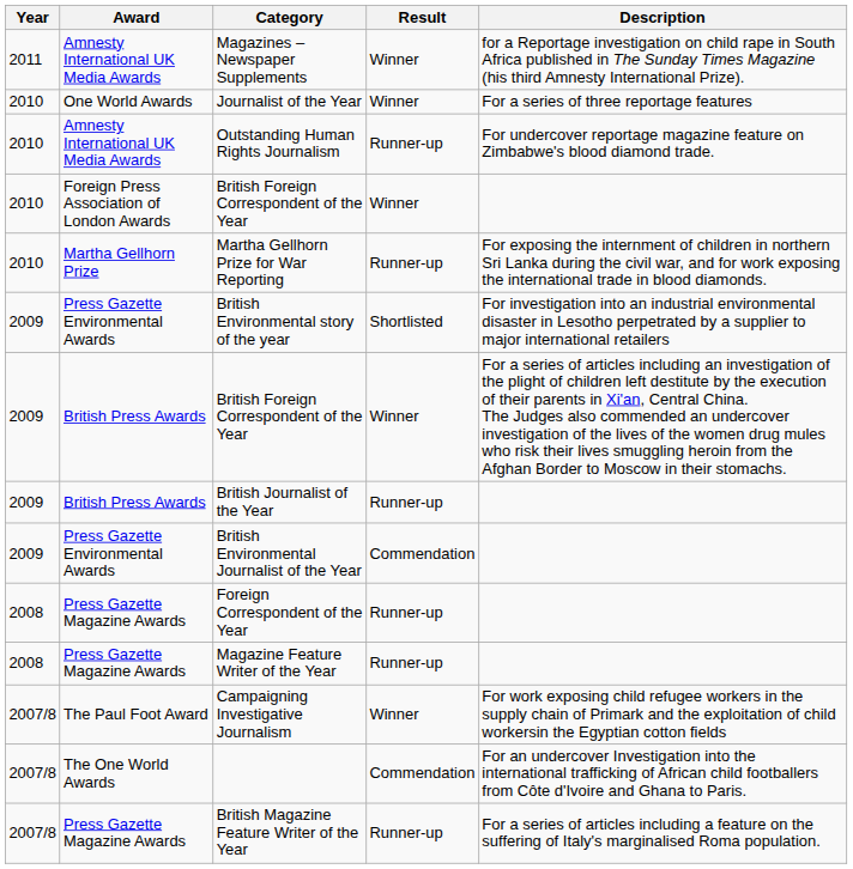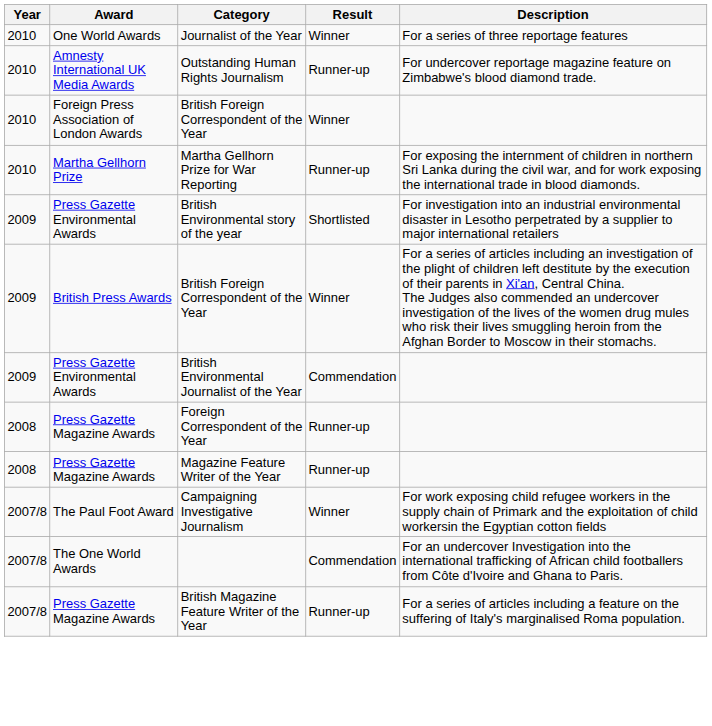- row: 2011 | Amnesty International UK Media Awards | Magazines – Newspaper Supplements | Winner | for a Reportage investigation on child rape in South Africa published in The Sunday Times Magazine (his third Amnesty International Prize).
- row: 2009 | British Press Awards | British Journalist of the Year | Runner-up
